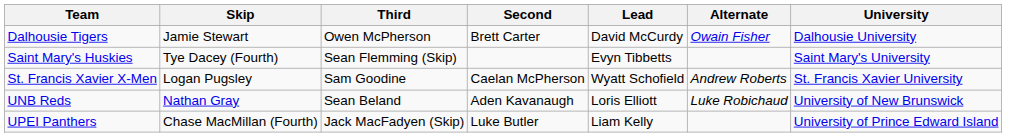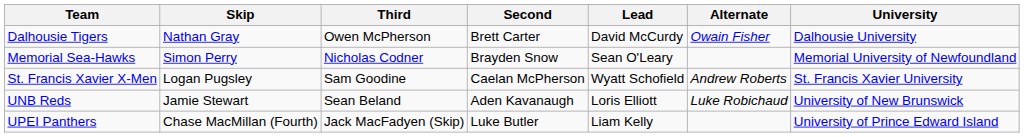Dalhousie Tigers | Skip: Jamie Stewart -> Nathan Gray
+ row: Memorial Sea-Hawks | Simon Perry | Nicholas Codner | Brayden Snow | Sean O'Leary | Memorial University of Newfoundland
- row: Saint Mary's Huskies | Tye Dacey (Fourth) | Sean Flemming (Skip) | Evyn Tibbetts | Saint Mary's University
UNB Reds | Skip: Nathan Gray -> Jamie Stewart
